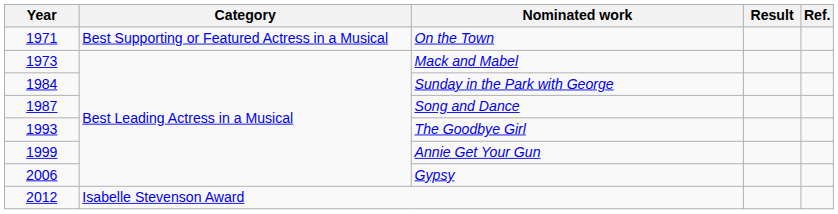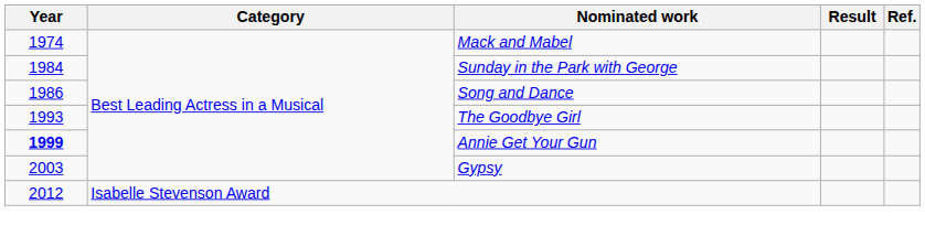- row: 1971 | Best Supporting or Featured Actress in a Musical | On the Town
Mack and Mabel | Year: 1973 -> 1974
Song and Dance | Year: 1987 -> 1986
Annie Get Your Gun | Year: normal -> bold
Gypsy | Year: 2006 -> 2003
